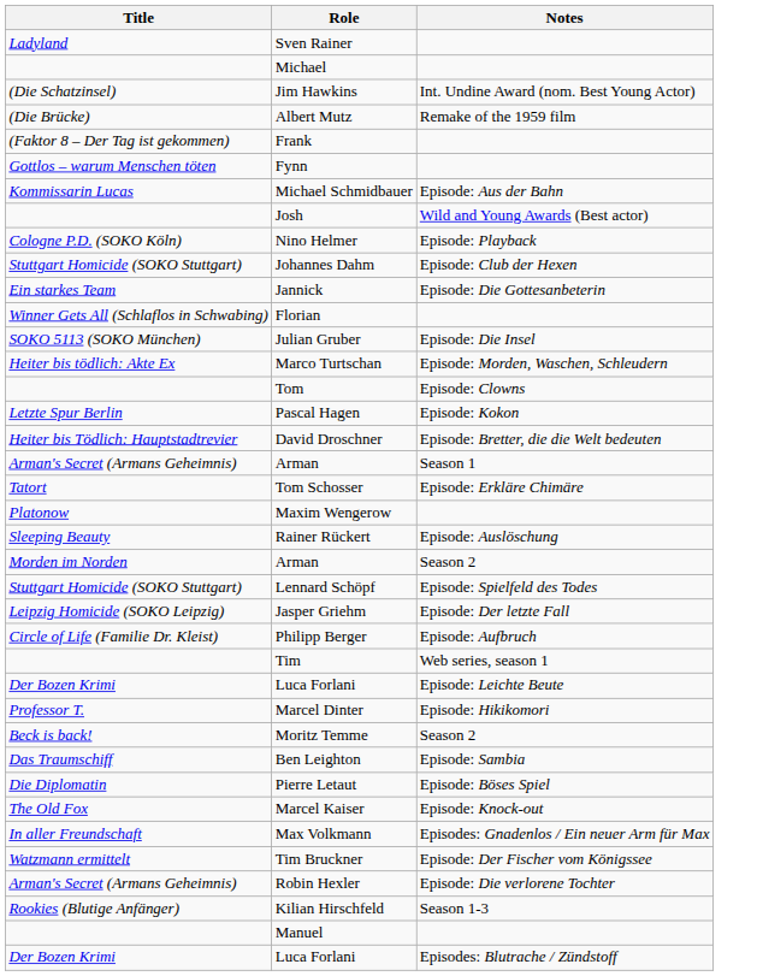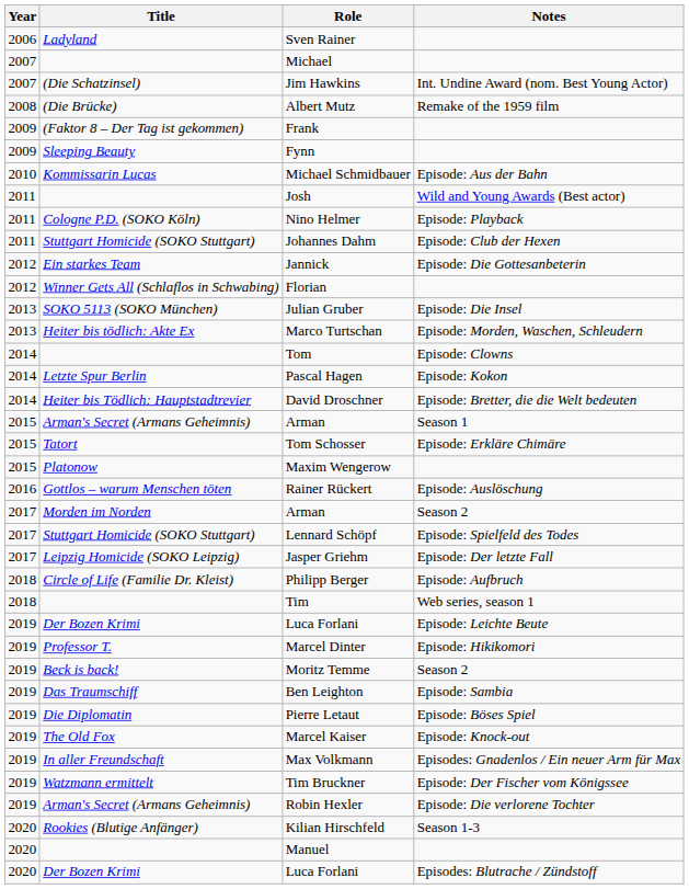+ column: Year | 2006 | 2007 | 2007 | 2008 | 2009 | 2009 | 2010 | 2011 | 2011 | 2011 | 2012 | 2012 | 2013 | 2013 | 2014 | 2014 | 2014 | 2015 | 2015 | 2015 | 2016 | 2017 | 2017 | 2017 | 2018 | 2018 | 2019 | 2019 | 2019 | 2019 | 2019 | 2019 | 2019 | 2019 | 2019 | 2020 | 2020 | 2020
Fynn | Title: Gottlos – warum Menschen töten -> Sleeping Beauty
Rainer Rückert | Title: Sleeping Beauty -> Gottlos – warum Menschen töten
